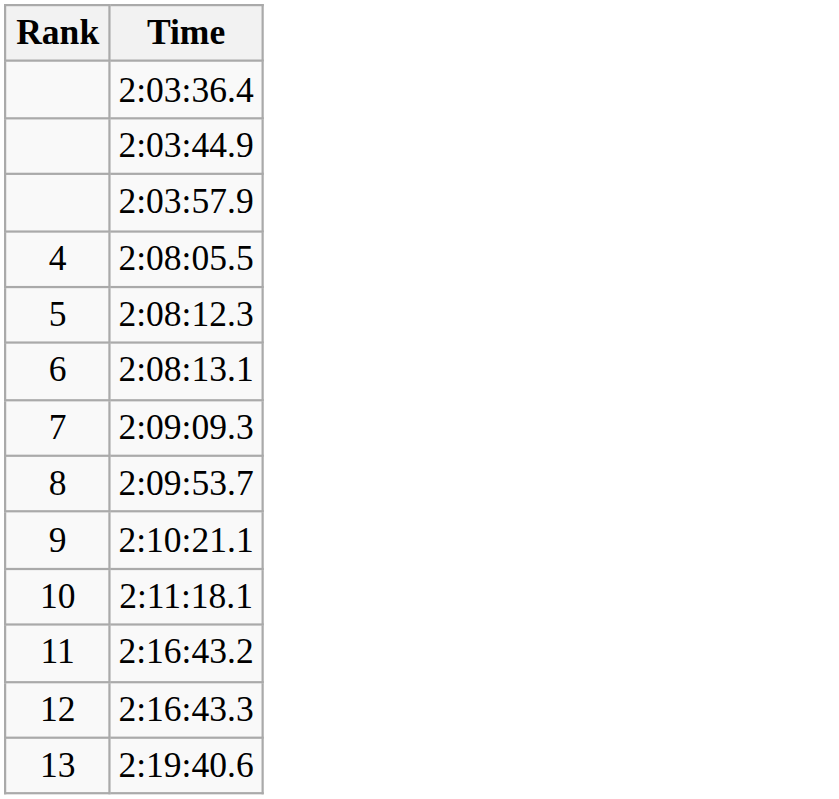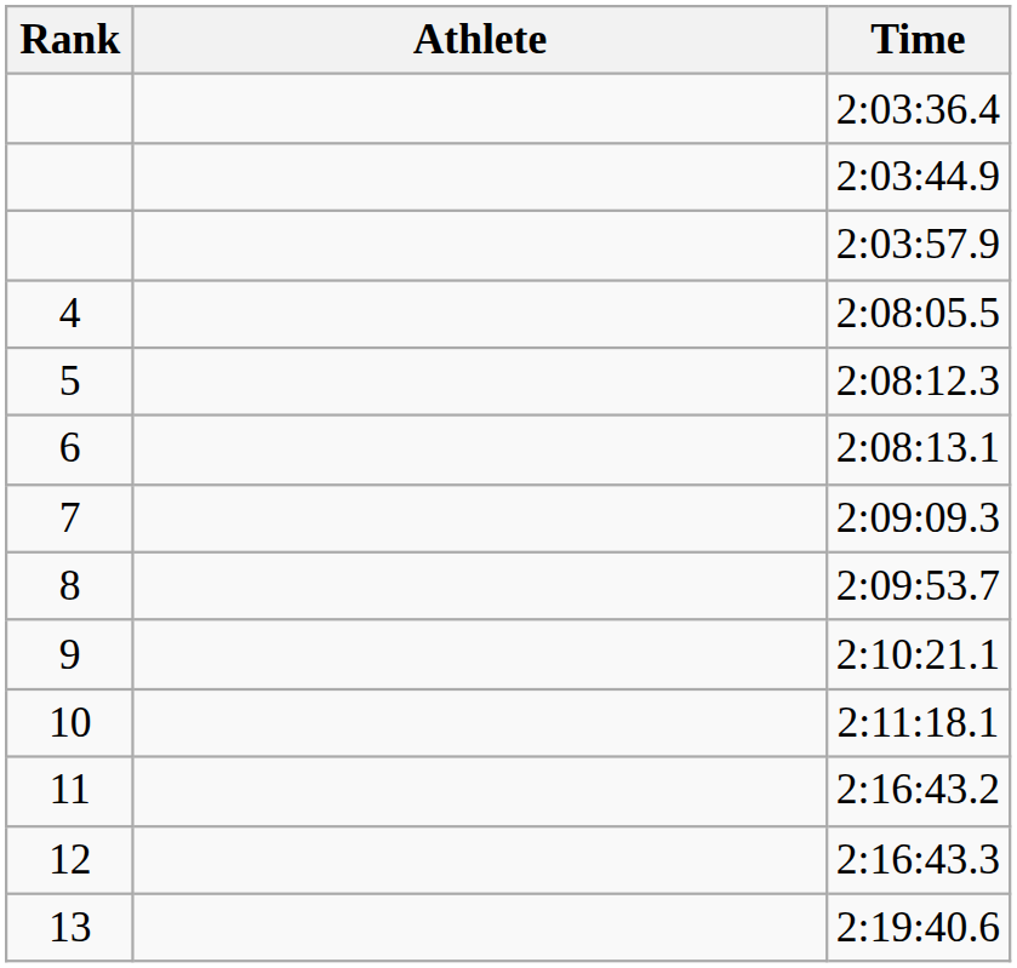+ column: Athlete
